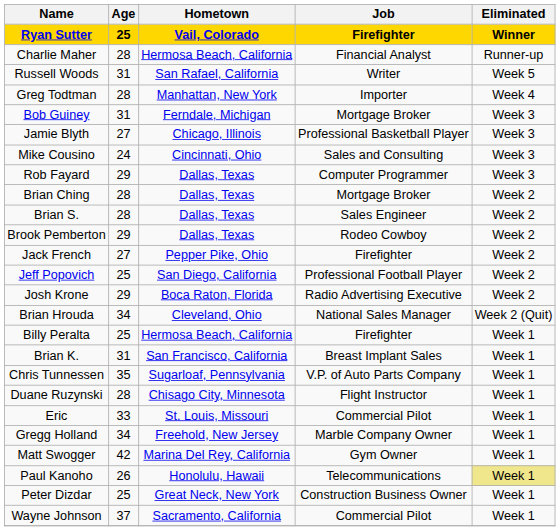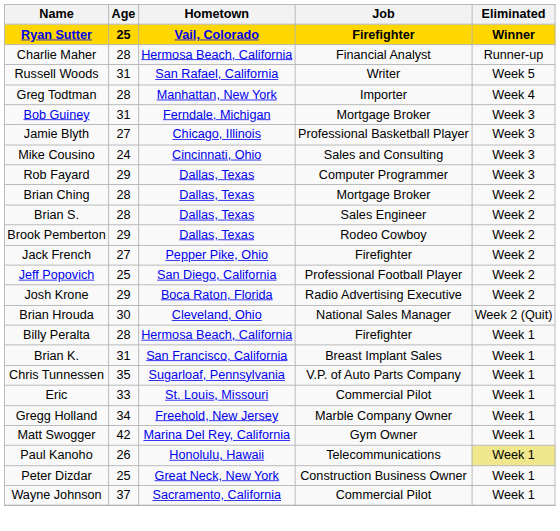Brian Hrouda | Age: 34 -> 30
Billy Peralta | Age: 25 -> 28
- row: Duane Ruzynski | 28 | Chisago City, Minnesota | Flight Instructor | Week 1
